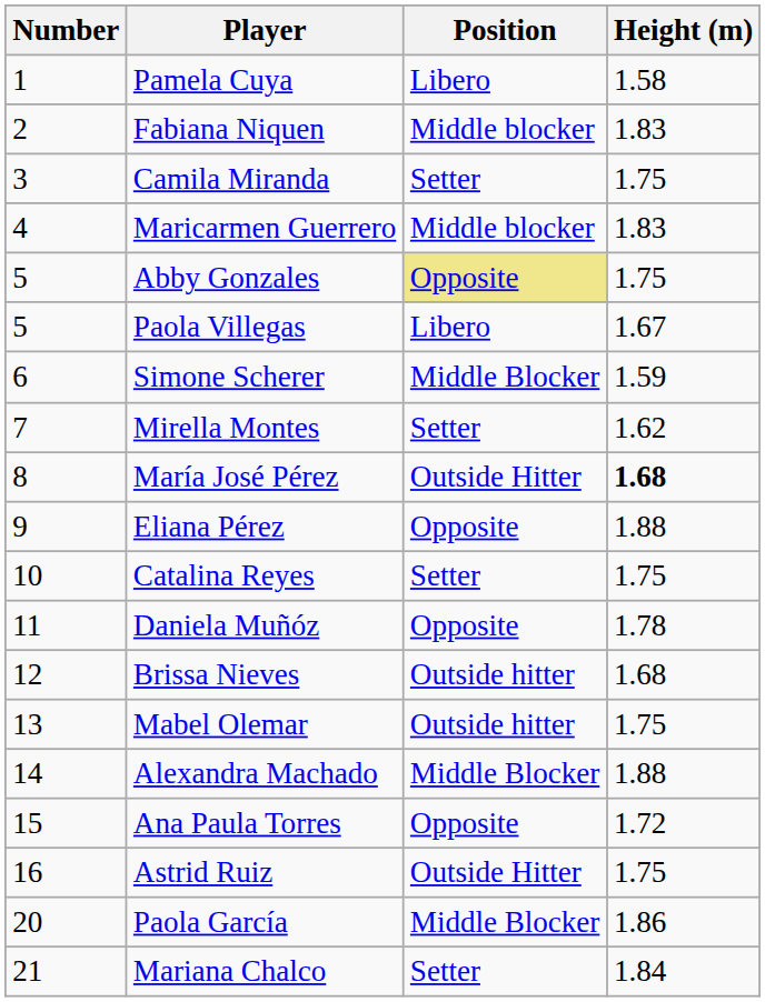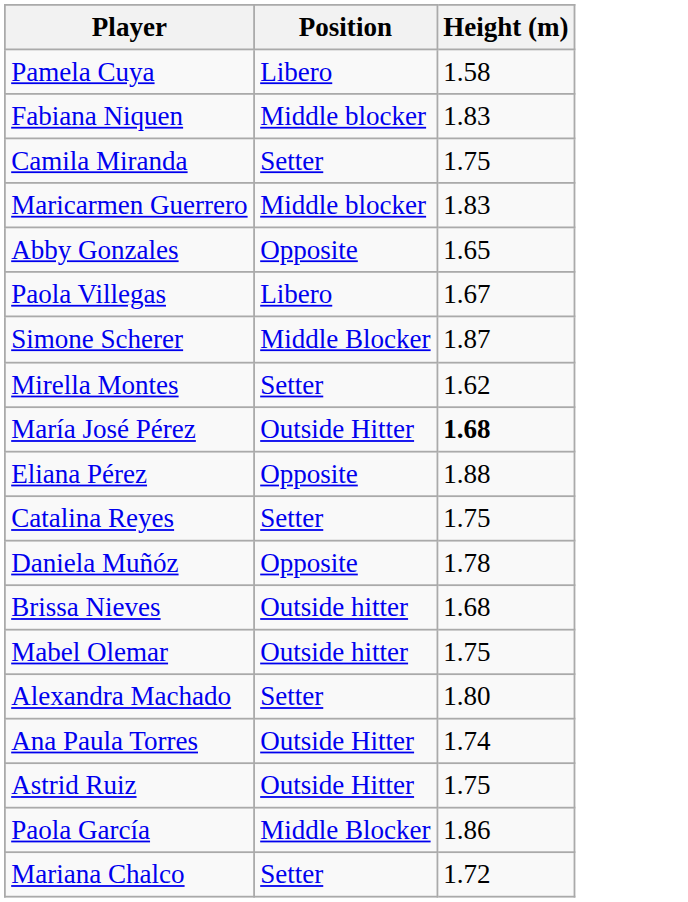- column: Number | 1 | 2 | 3 | 4 | 5 | 5 | 6 | 7 | 8 | 9 | 10 | 11 | 12 | 13 | 14 | 15 | 16 | 20 | 21
Abby Gonzales | Position: khaki background -> no background
Abby Gonzales | Height (m): 1.75 -> 1.65
Simone Scherer | Height (m): 1.59 -> 1.87
Alexandra Machado | Position: Middle Blocker -> Setter
Alexandra Machado | Height (m): 1.88 -> 1.80
Ana Paula Torres | Position: Opposite -> Outside Hitter
Ana Paula Torres | Height (m): 1.72 -> 1.74
Mariana Chalco | Height (m): 1.84 -> 1.72
